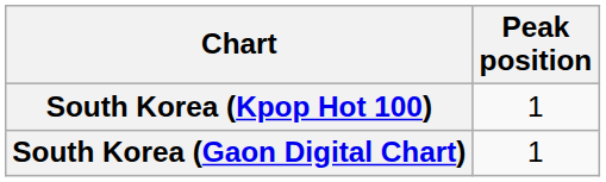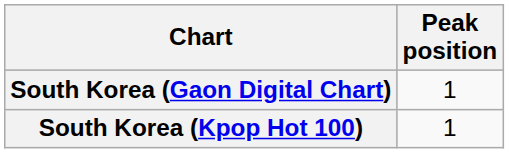rows swapped: South Korea (Gaon Digital Chart) <-> South Korea (Kpop Hot 100)
